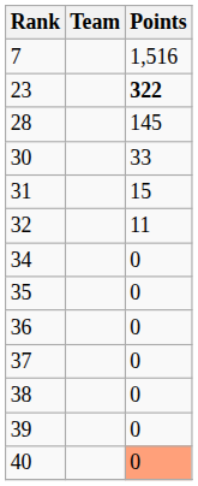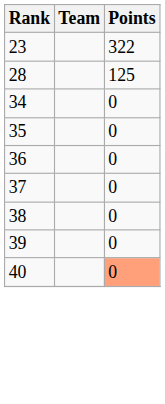- row: 7 | 1,516
23 | Points: bold -> normal
28 | Points: 145 -> 125
- row: 30 | 33
- row: 31 | 15
- row: 32 | 11
